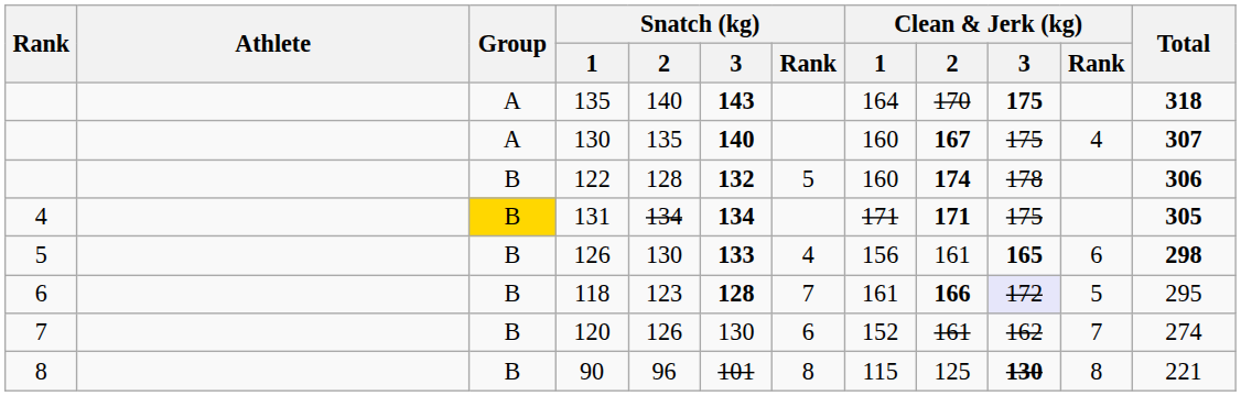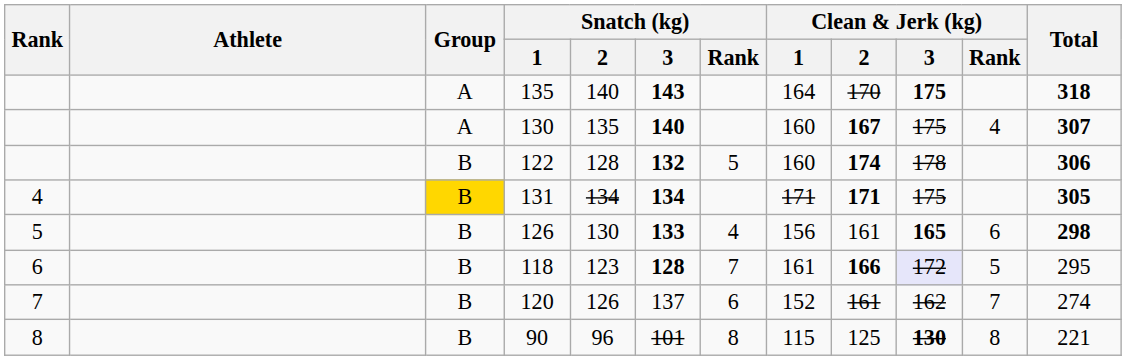120 | Snatch (kg) / 3: 130 -> 137
